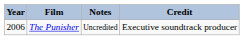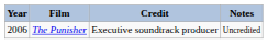columns swapped: Credit <-> Notes
